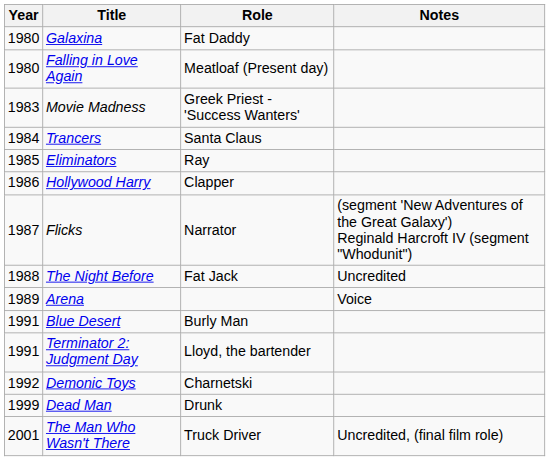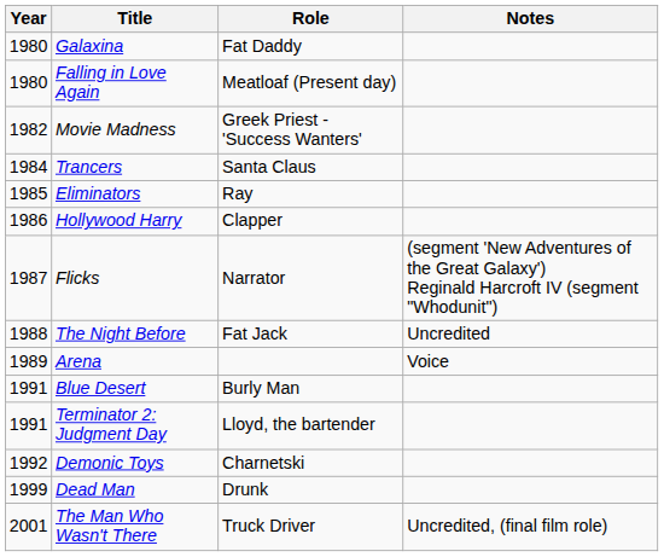Movie Madness | Year: 1983 -> 1982
